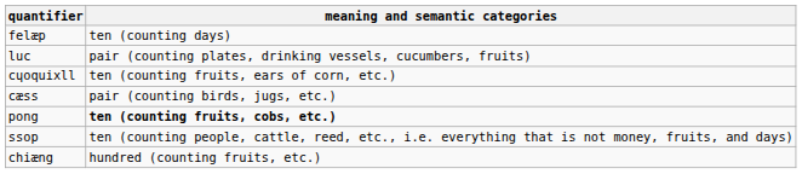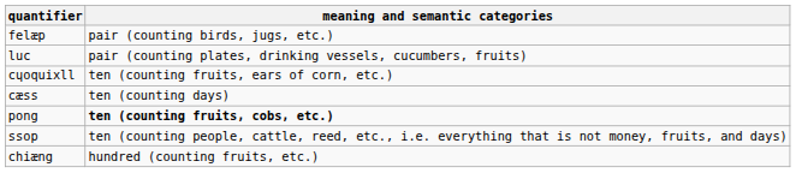felæp | meaning and semantic categories: ten (counting days) -> pair (counting birds, jugs, etc.)
cæss | meaning and semantic categories: pair (counting birds, jugs, etc.) -> ten (counting days)
